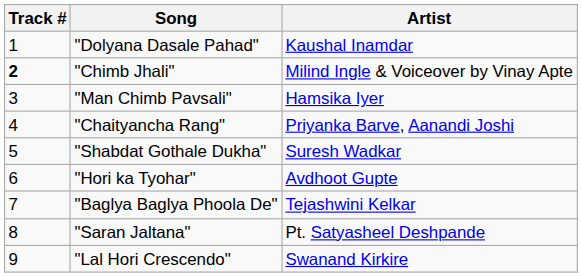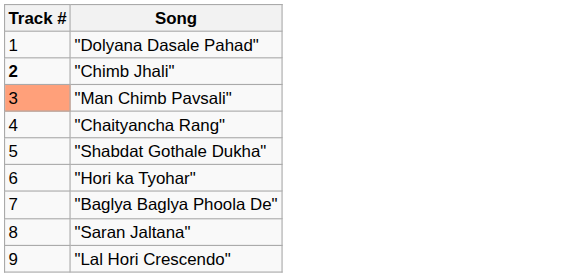- column: Artist | Kaushal Inamdar | Milind Ingle & Voiceover by Vinay Apte | Hamsika Iyer | Priyanka Barve, Aanandi Joshi | Suresh Wadkar | Avdhoot Gupte | Tejashwini Kelkar | Pt. Satyasheel Deshpande | Swanand Kirkire
"Man Chimb Pavsali" | Track #: no background -> lightsalmon background
